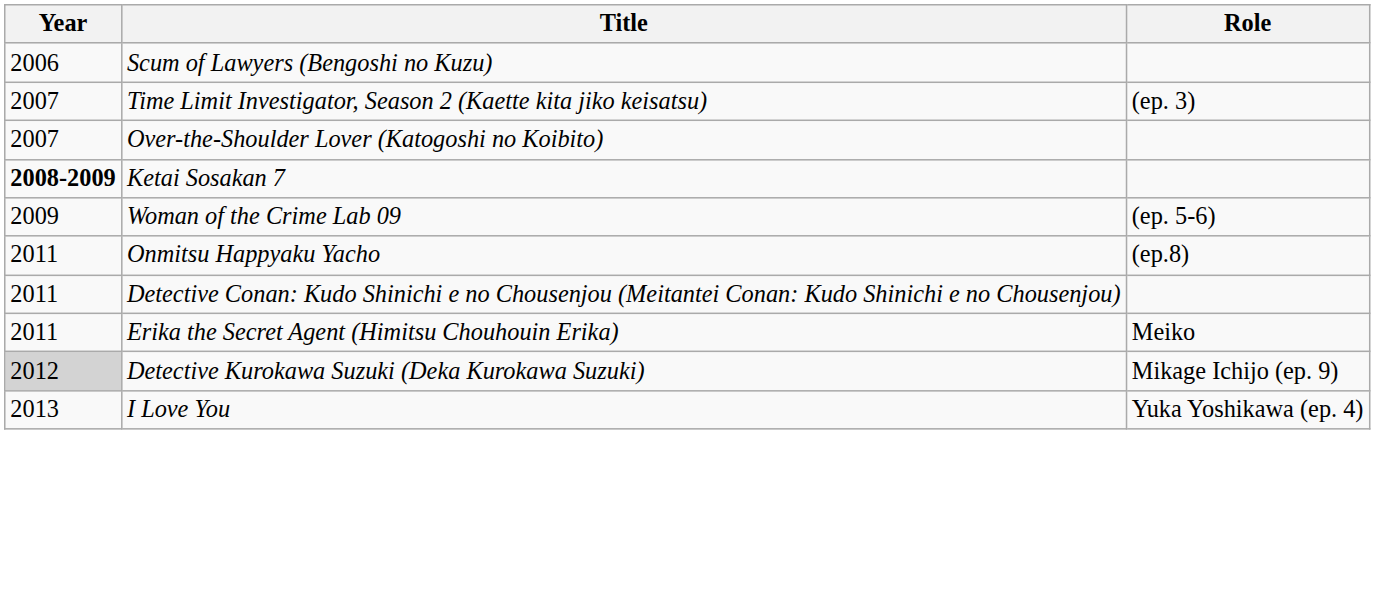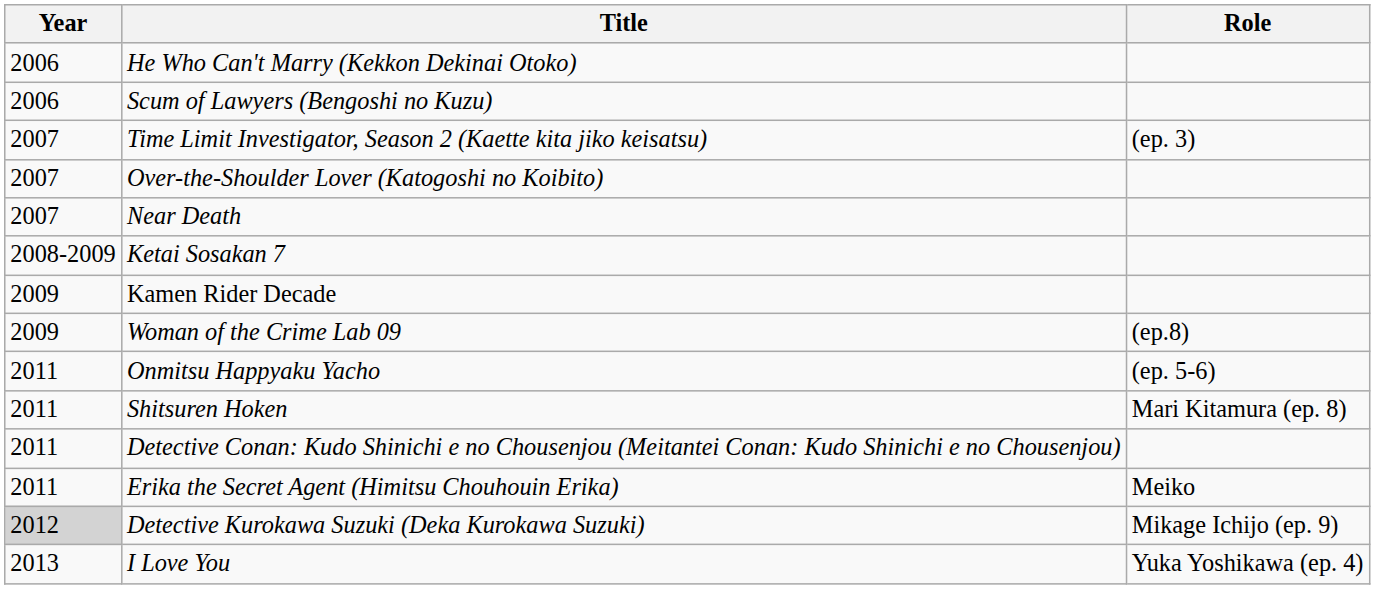+ row: 2006 | He Who Can't Marry (Kekkon Dekinai Otoko)
+ row: 2007 | Near Death
Ketai Sosakan 7 | Year: bold -> normal
+ row: 2009 | Kamen Rider Decade
Woman of the Crime Lab 09 | Role: (ep. 5-6) -> (ep.8)
Onmitsu Happyaku Yacho | Role: (ep.8) -> (ep. 5-6)
+ row: 2011 | Shitsuren Hoken | Mari Kitamura (ep. 8)
